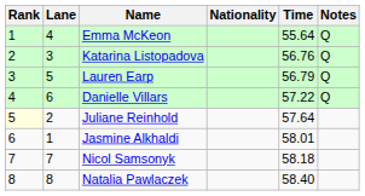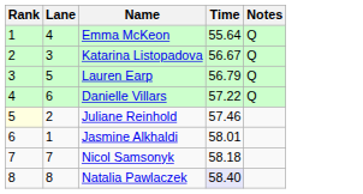- column: Nationality
Katarina Listopadova | Time: 56.76 -> 56.67
Juliane Reinhold | Time: 57.64 -> 57.46
Natalia Pawlaczek | Time: no background -> lavender background
